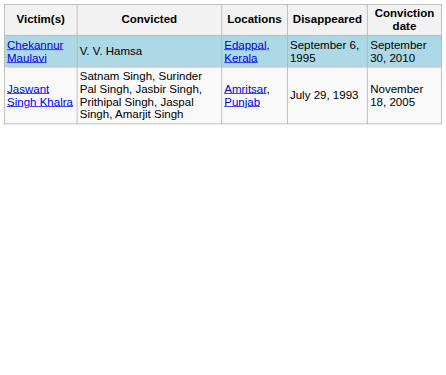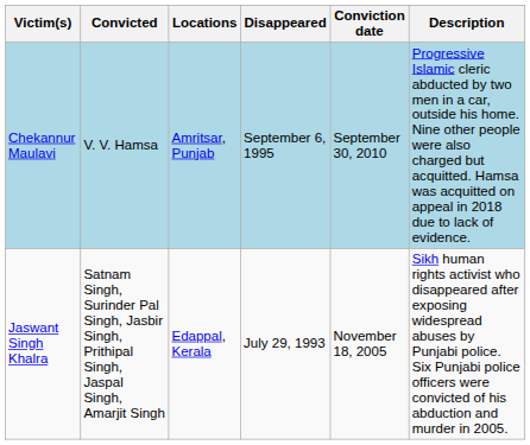+ column: Description | Progressive Islamic cleric abducted by two men in a car, outside his home. Nine other people were also charged but acquitted. Hamsa was acquitted on appeal in 2018 due to lack of evidence. | Sikh human rights activist who disappeared after exposing widespread abuses by Punjabi police. Six Punjabi police officers were convicted of his abduction and murder in 2005.
Chekannur Maulavi | Locations: Edappal, Kerala -> Amritsar, Punjab
Jaswant Singh Khalra | Locations: Amritsar, Punjab -> Edappal, Kerala
